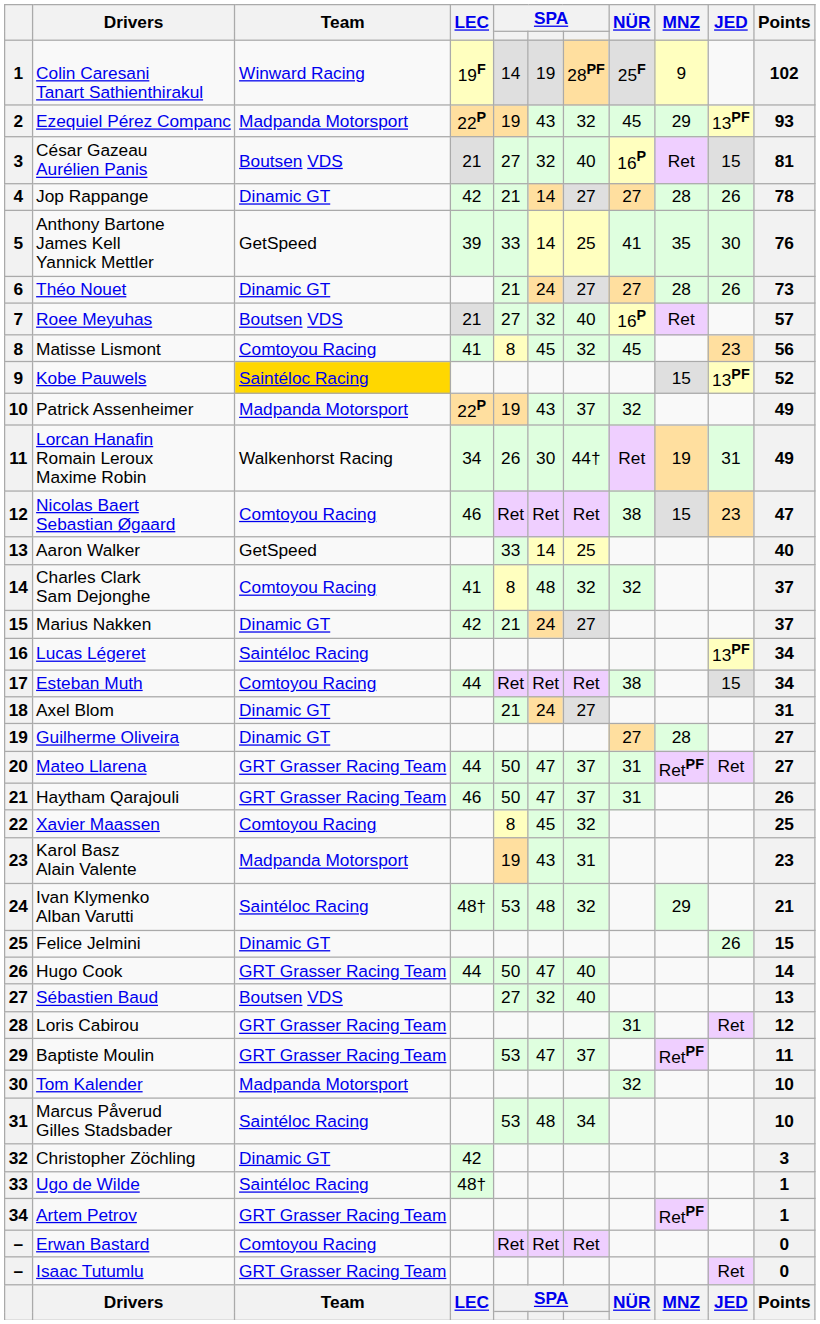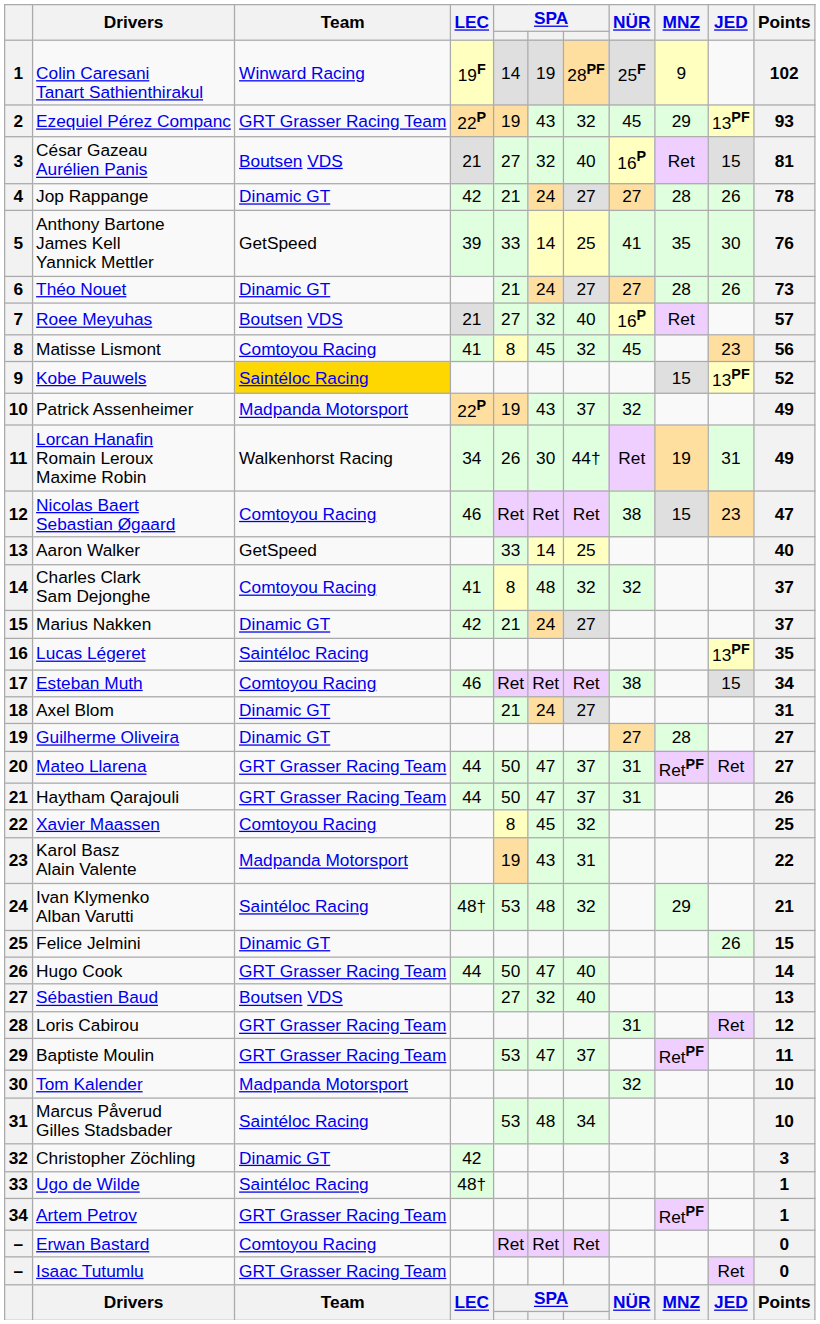Ezequiel Pérez Companc | Team: Madpanda Motorsport -> GRT Grasser Racing Team
Jop Rappange | column 6: 14 -> 24
Lucas Légeret | Points: 34 -> 35
Esteban Muth | LEC: 44 -> 46
Haytham Qarajouli | LEC: 46 -> 44
Karol Basz Alain Valente | Points: 23 -> 22
